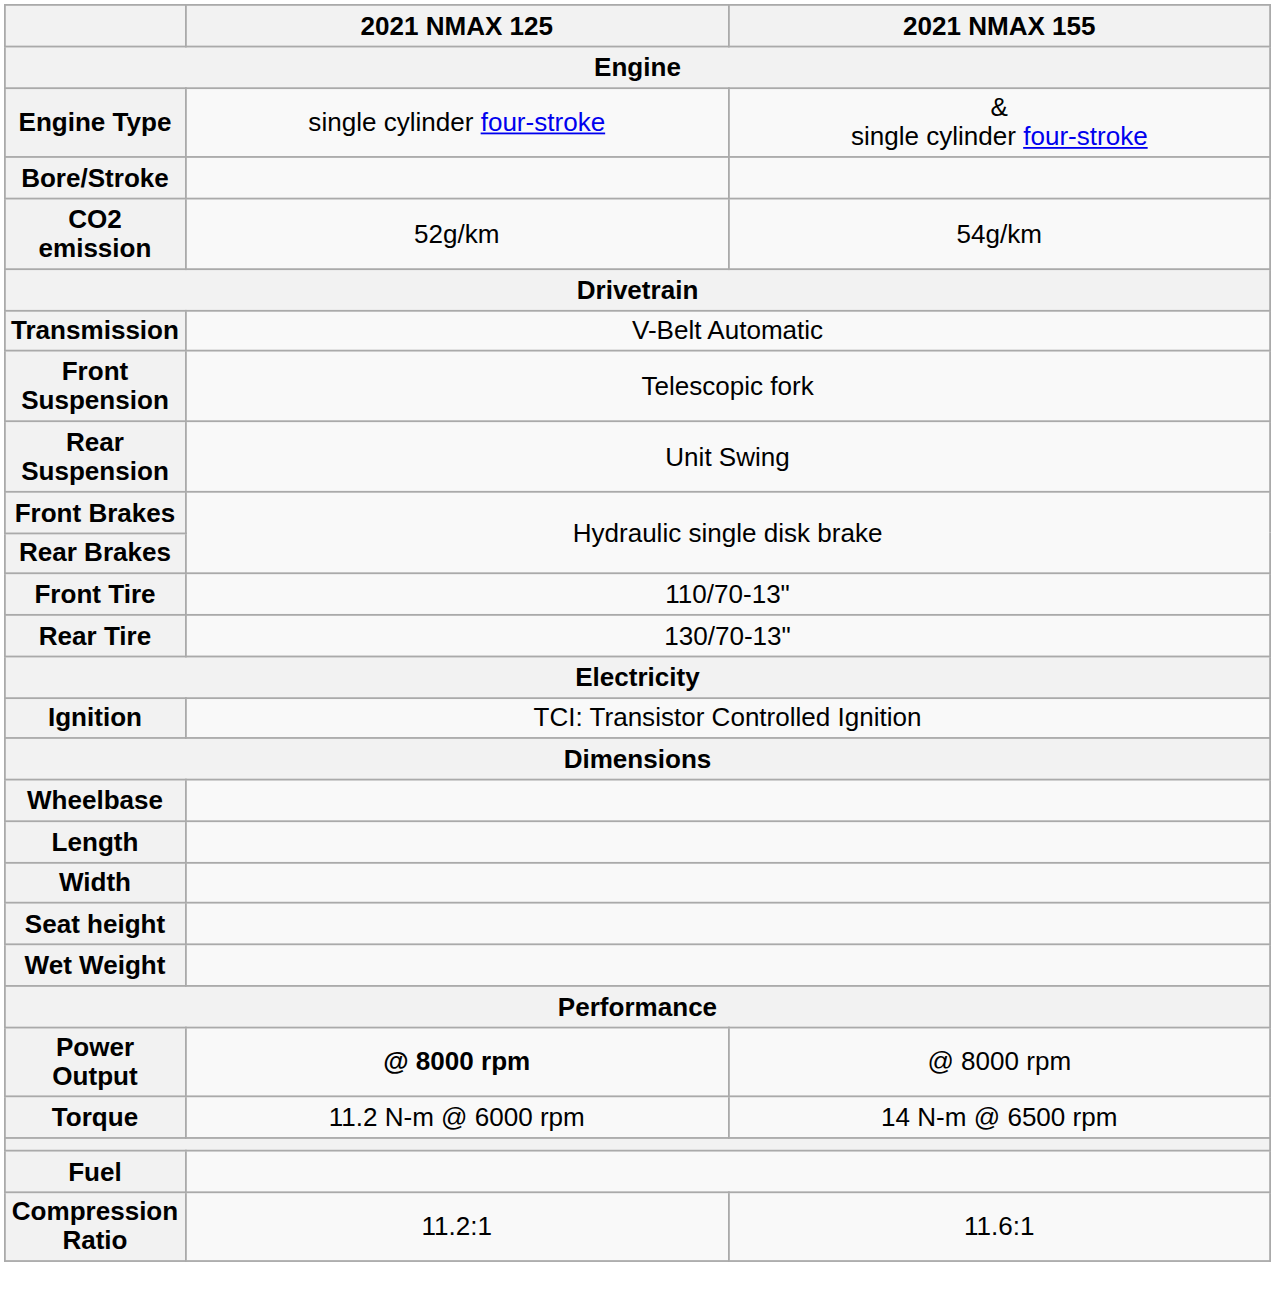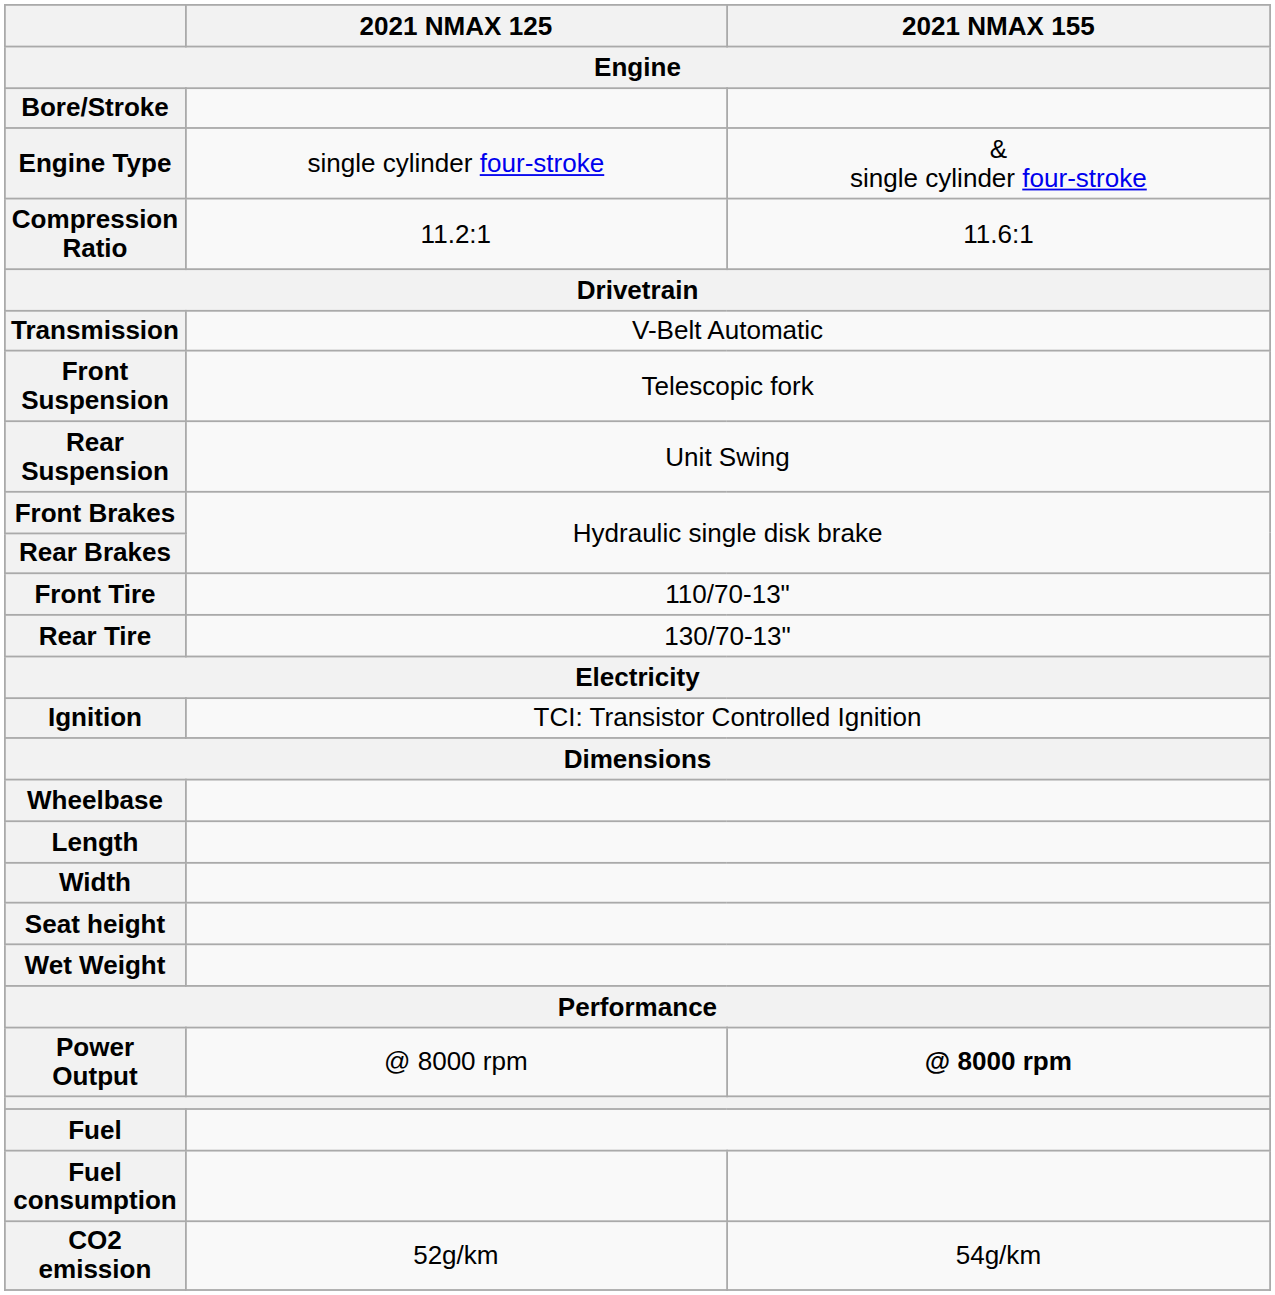rows swapped: Engine Type <-> Bore/Stroke
rows swapped: Compression Ratio <-> CO2 emission
Power Output | 2021 NMAX 125: bold -> normal
Power Output | 2021 NMAX 155: normal -> bold
- row: Torque | 11.2 N-m @ 6000 rpm | 14 N-m @ 6500 rpm
+ row: Fuel consumption
